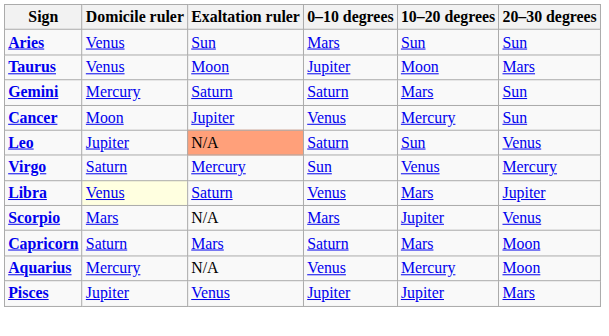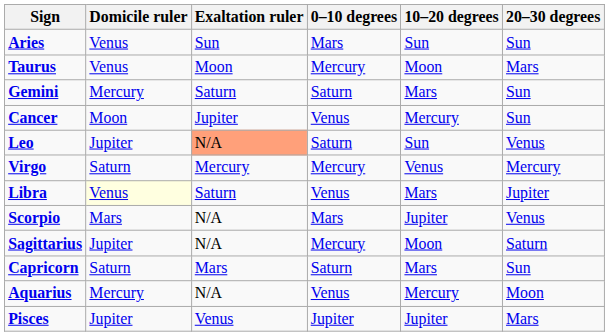Taurus | 0–10 degrees: Jupiter -> Mercury
Virgo | 0–10 degrees: Sun -> Mercury
+ row: Sagittarius | Jupiter | N/A | Mercury | Moon | Saturn
Capricorn | 20–30 degrees: Moon -> Sun
